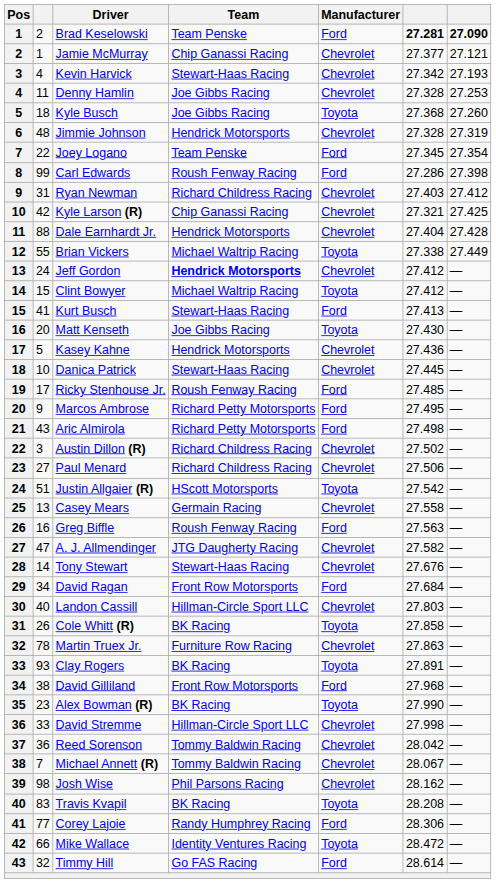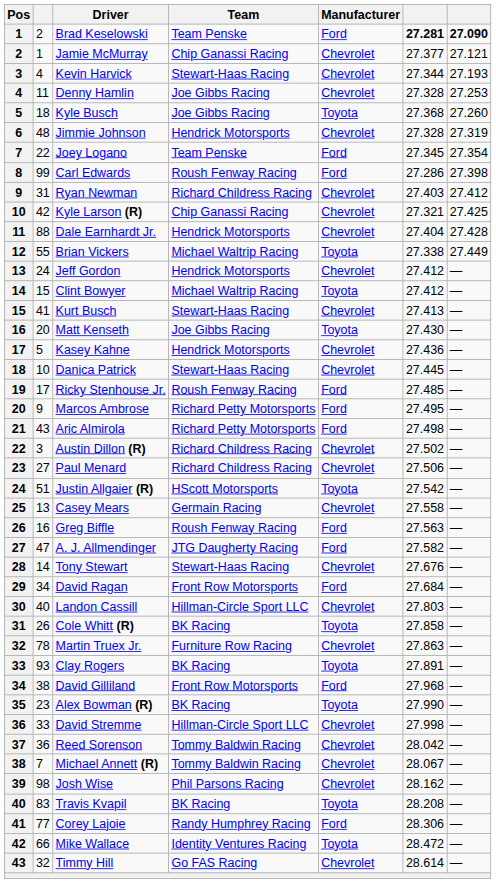Kevin Harvick | column 6: 27.342 -> 27.344
Jeff Gordon | Team: bold -> normal
Kurt Busch | Manufacturer: Ford -> Chevrolet
A. J. Allmendinger | Manufacturer: Chevrolet -> Ford
Timmy Hill | Manufacturer: Ford -> Chevrolet
